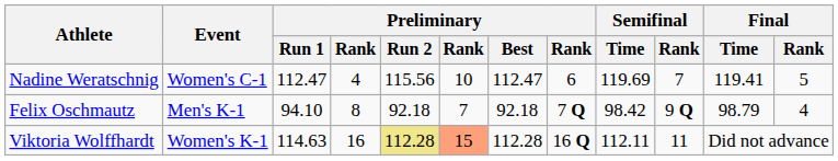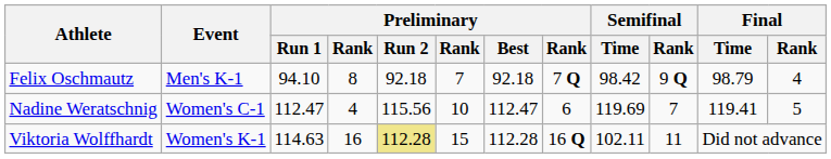rows swapped: Felix Oschmautz <-> Nadine Weratschnig
Viktoria Wolffhardt | column 6: lightsalmon background -> no background
Viktoria Wolffhardt | Semifinal / Time: 112.11 -> 102.11
